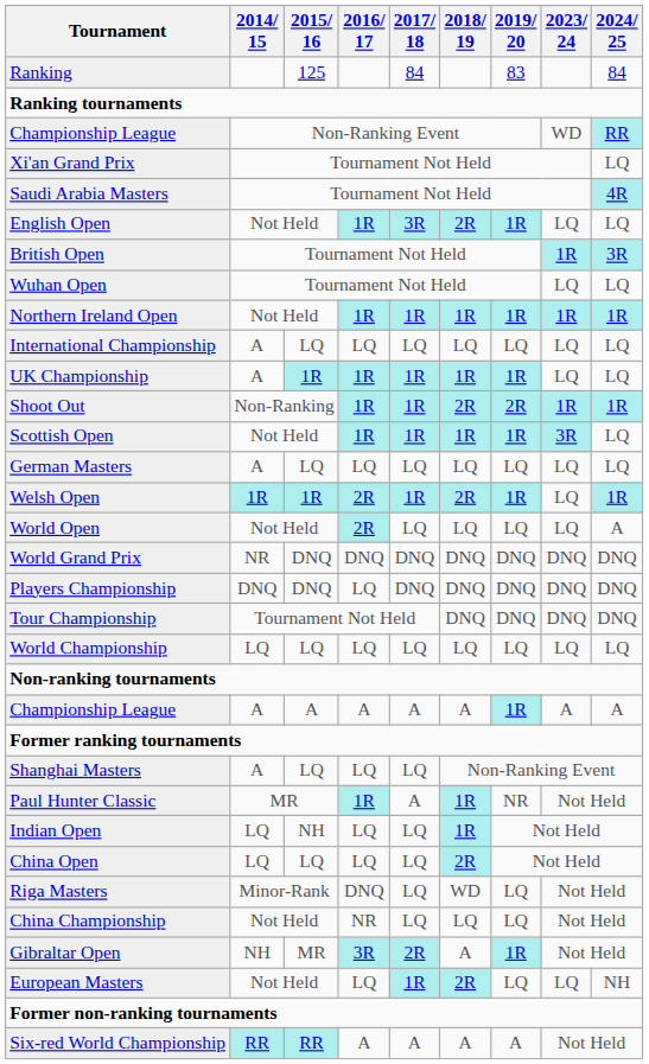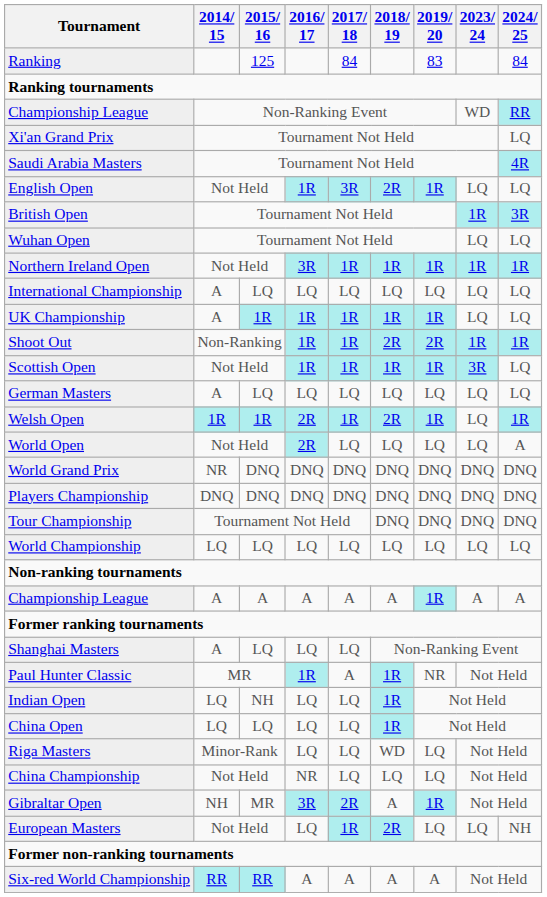Northern Ireland Open | 2016/ 17: 1R -> 3R
Players Championship | 2016/ 17: LQ -> DNQ
China Open | 2018/ 19: 2R -> 1R
Riga Masters | 2016/ 17: DNQ -> LQ
